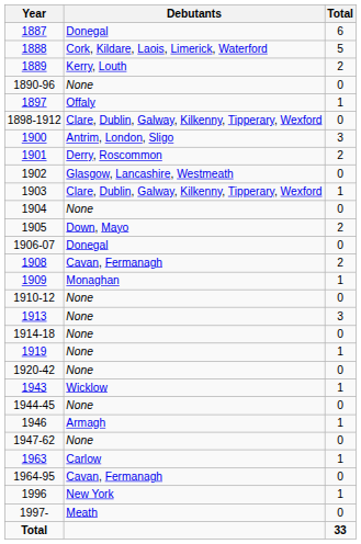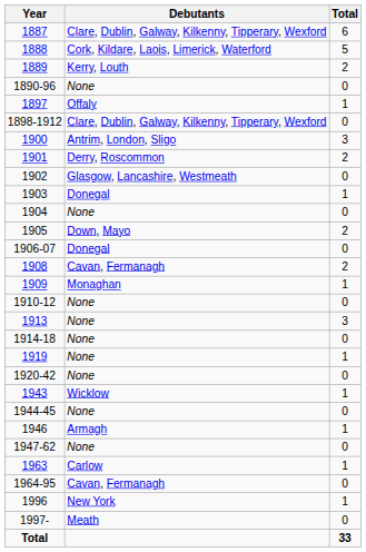1887 | Debutants: Donegal -> Clare, Dublin, Galway, Kilkenny, Tipperary, Wexford
1903 | Debutants: Clare, Dublin, Galway, Kilkenny, Tipperary, Wexford -> Donegal
